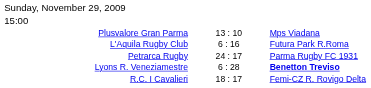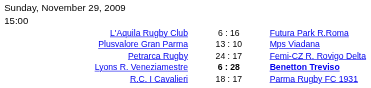rows swapped: Plusvalore Gran Parma <-> L'Aquila Rugby Club
Petrarca Rugby | column 3: Parma Rugby FC 1931 -> Femi-CZ R. Rovigo Delta
Lyons R. Veneziamestre | column 2: normal -> bold
R.C. I Cavalieri | column 3: Femi-CZ R. Rovigo Delta -> Parma Rugby FC 1931
